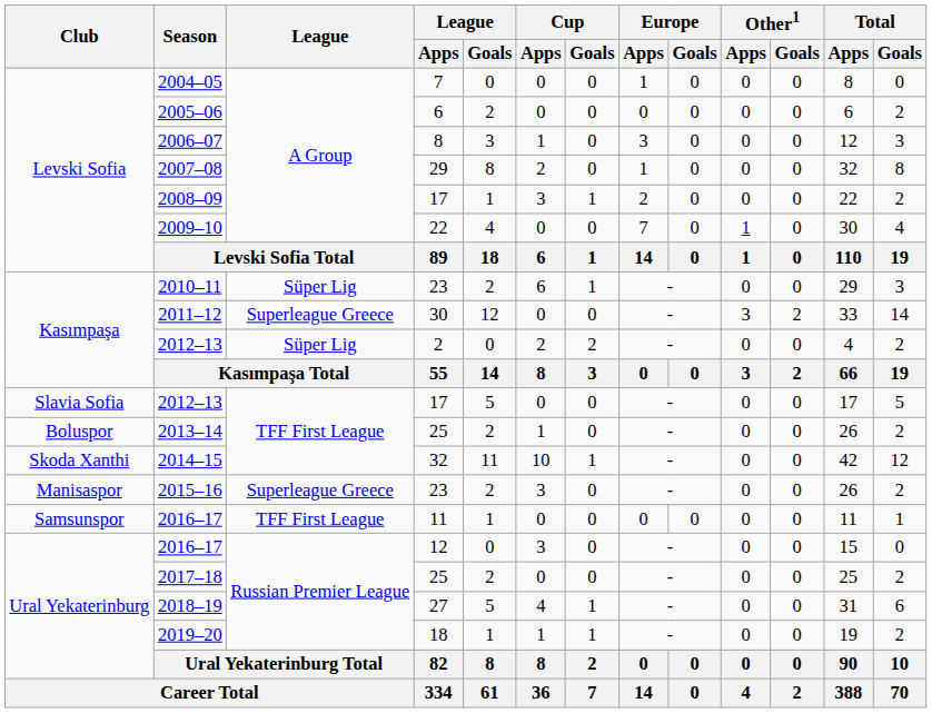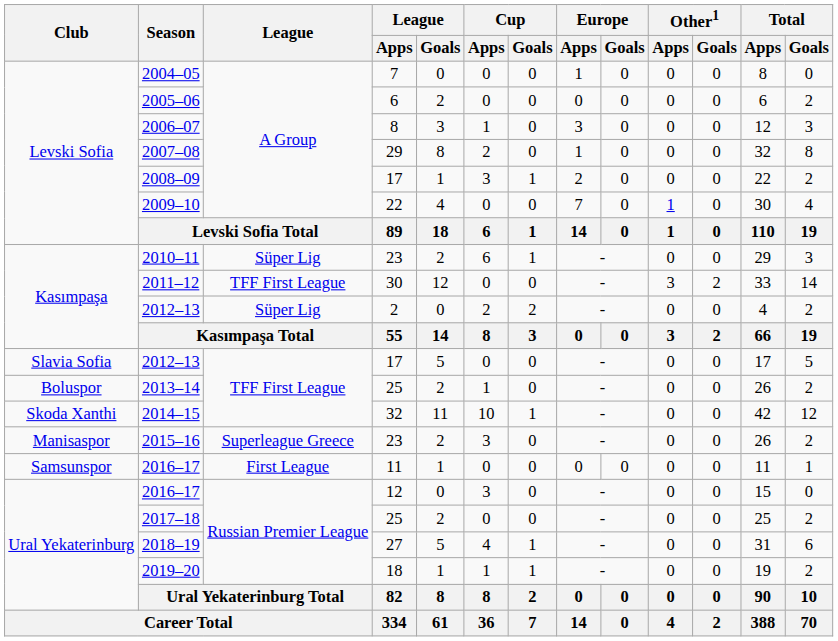2011–12 | League: Superleague Greece -> TFF First League
2016–17 / 11 | League: TFF First League -> First League
